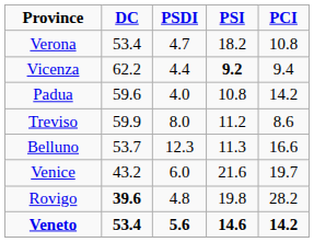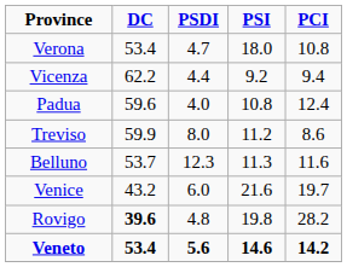Verona | PSI: 18.2 -> 18.0
Vicenza | PSI: bold -> normal
Padua | PCI: 14.2 -> 12.4
Belluno | PCI: 16.6 -> 11.6
